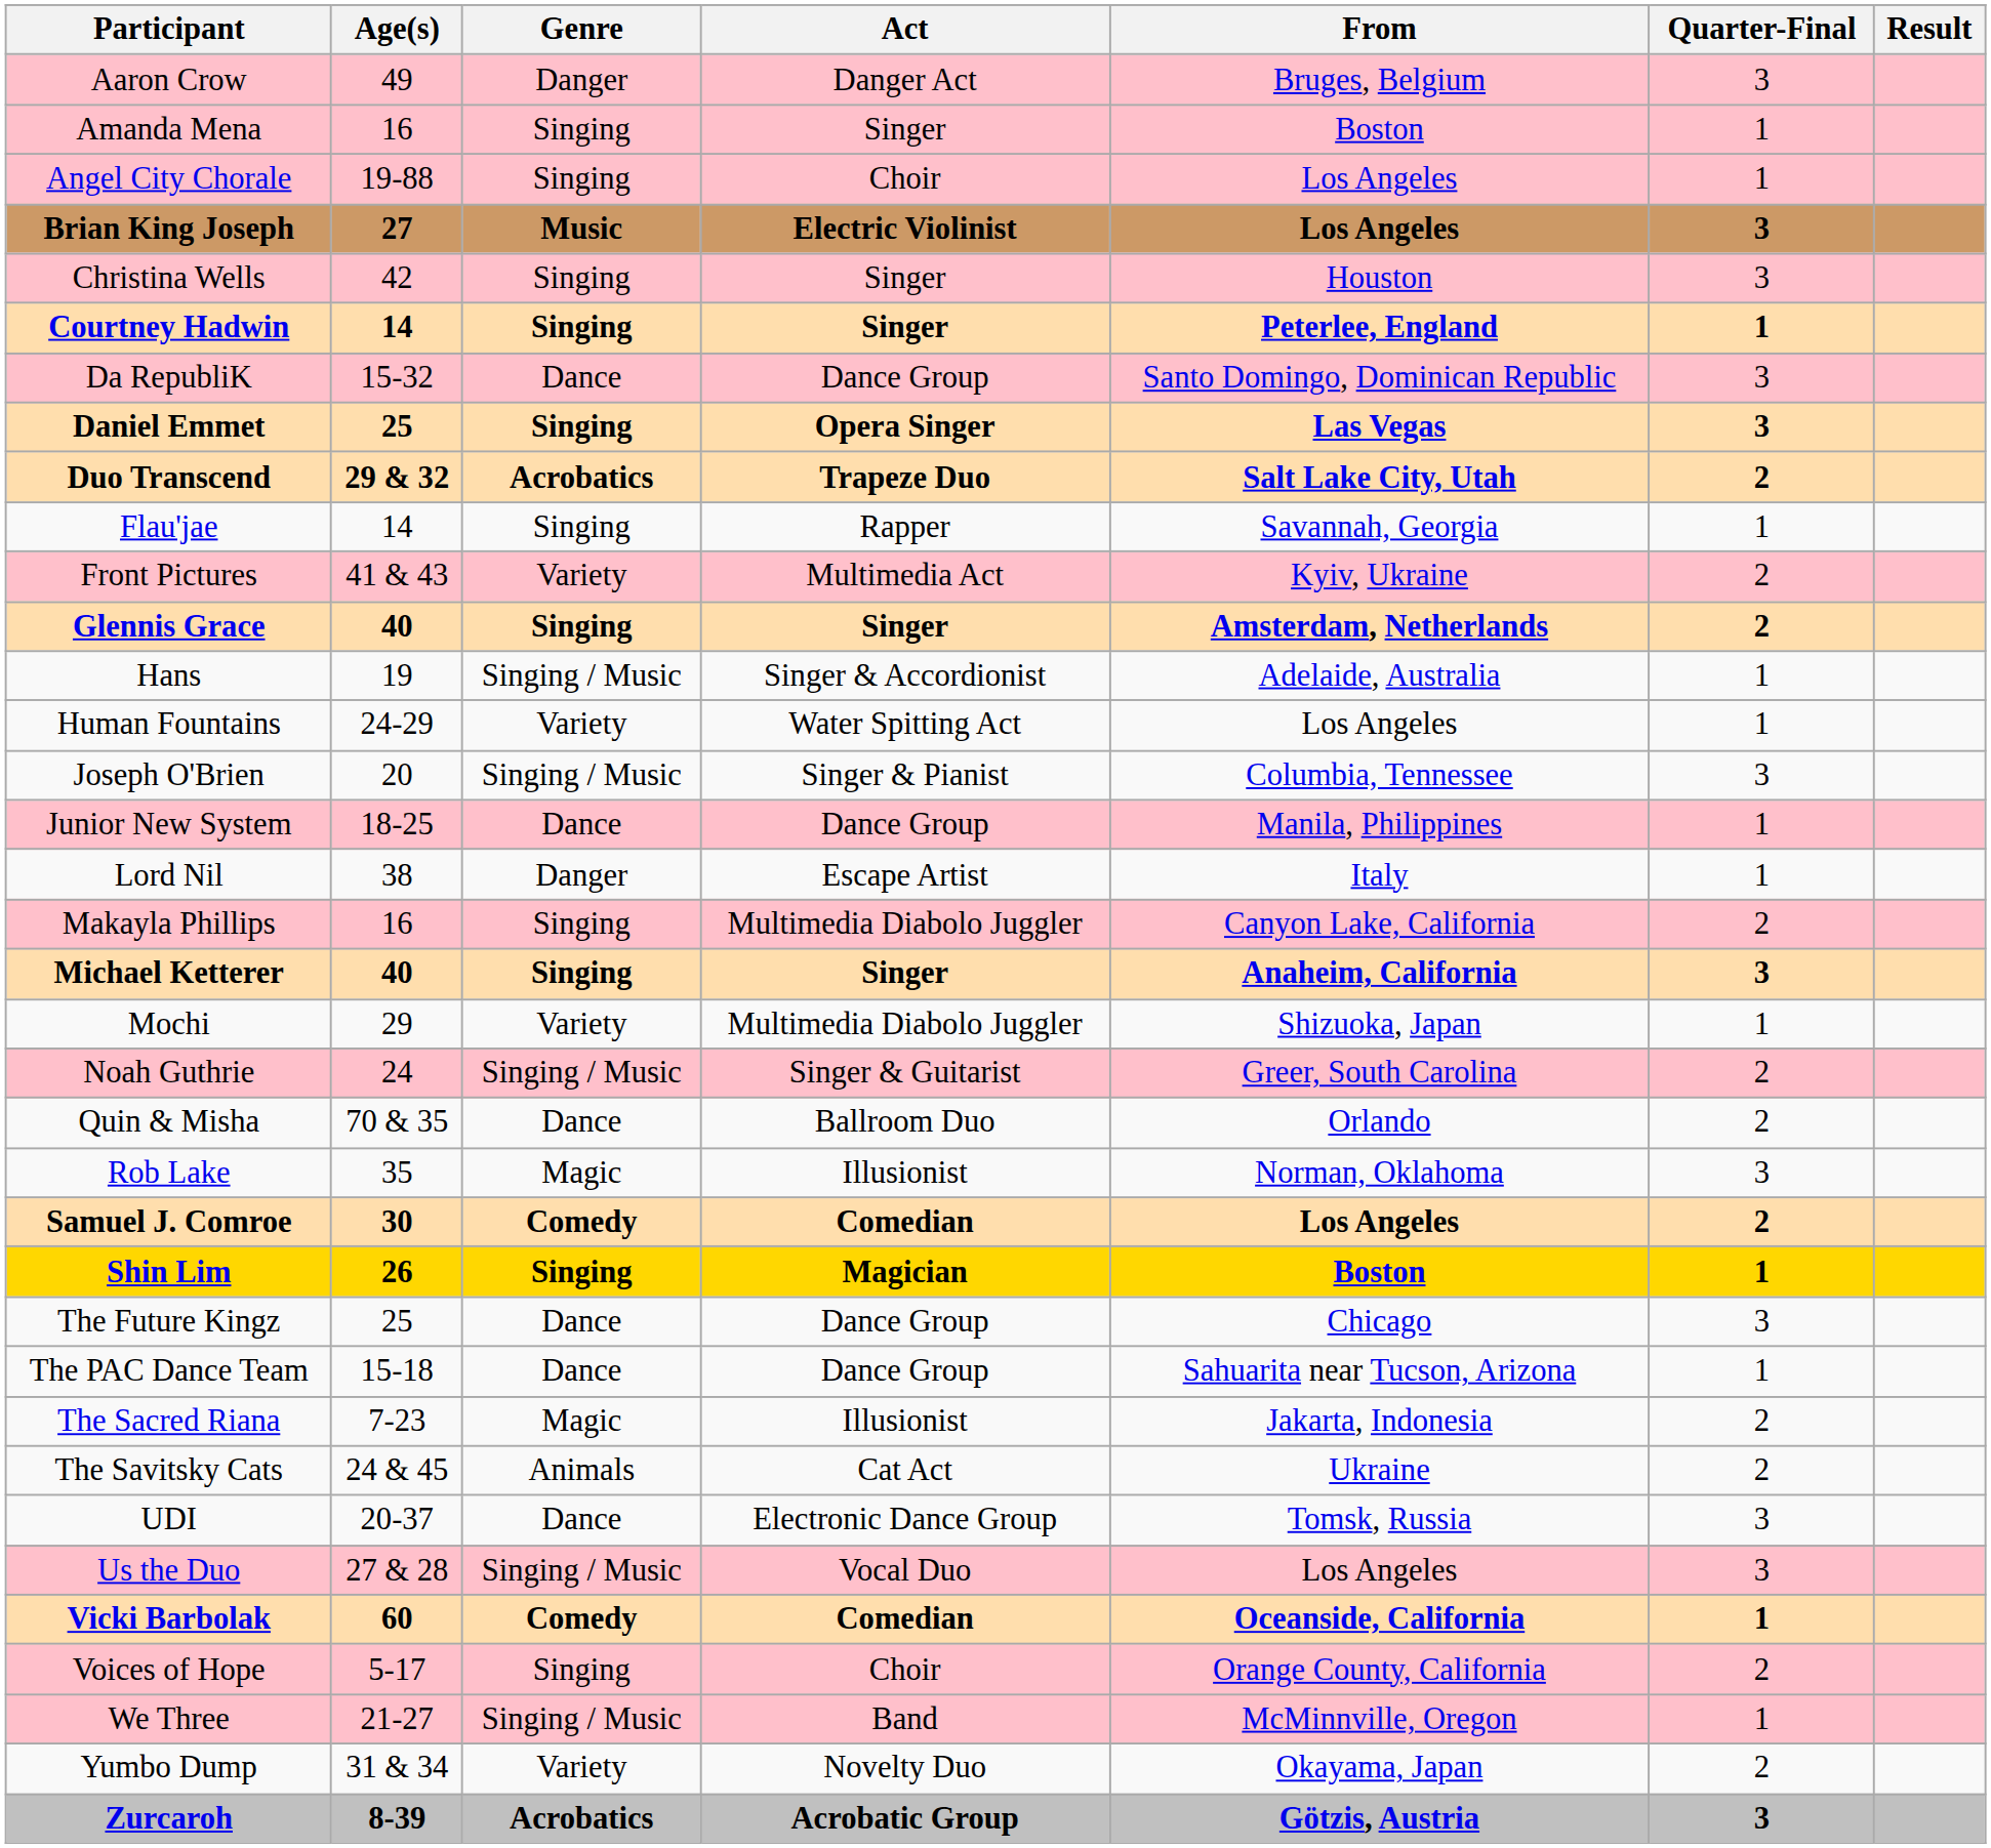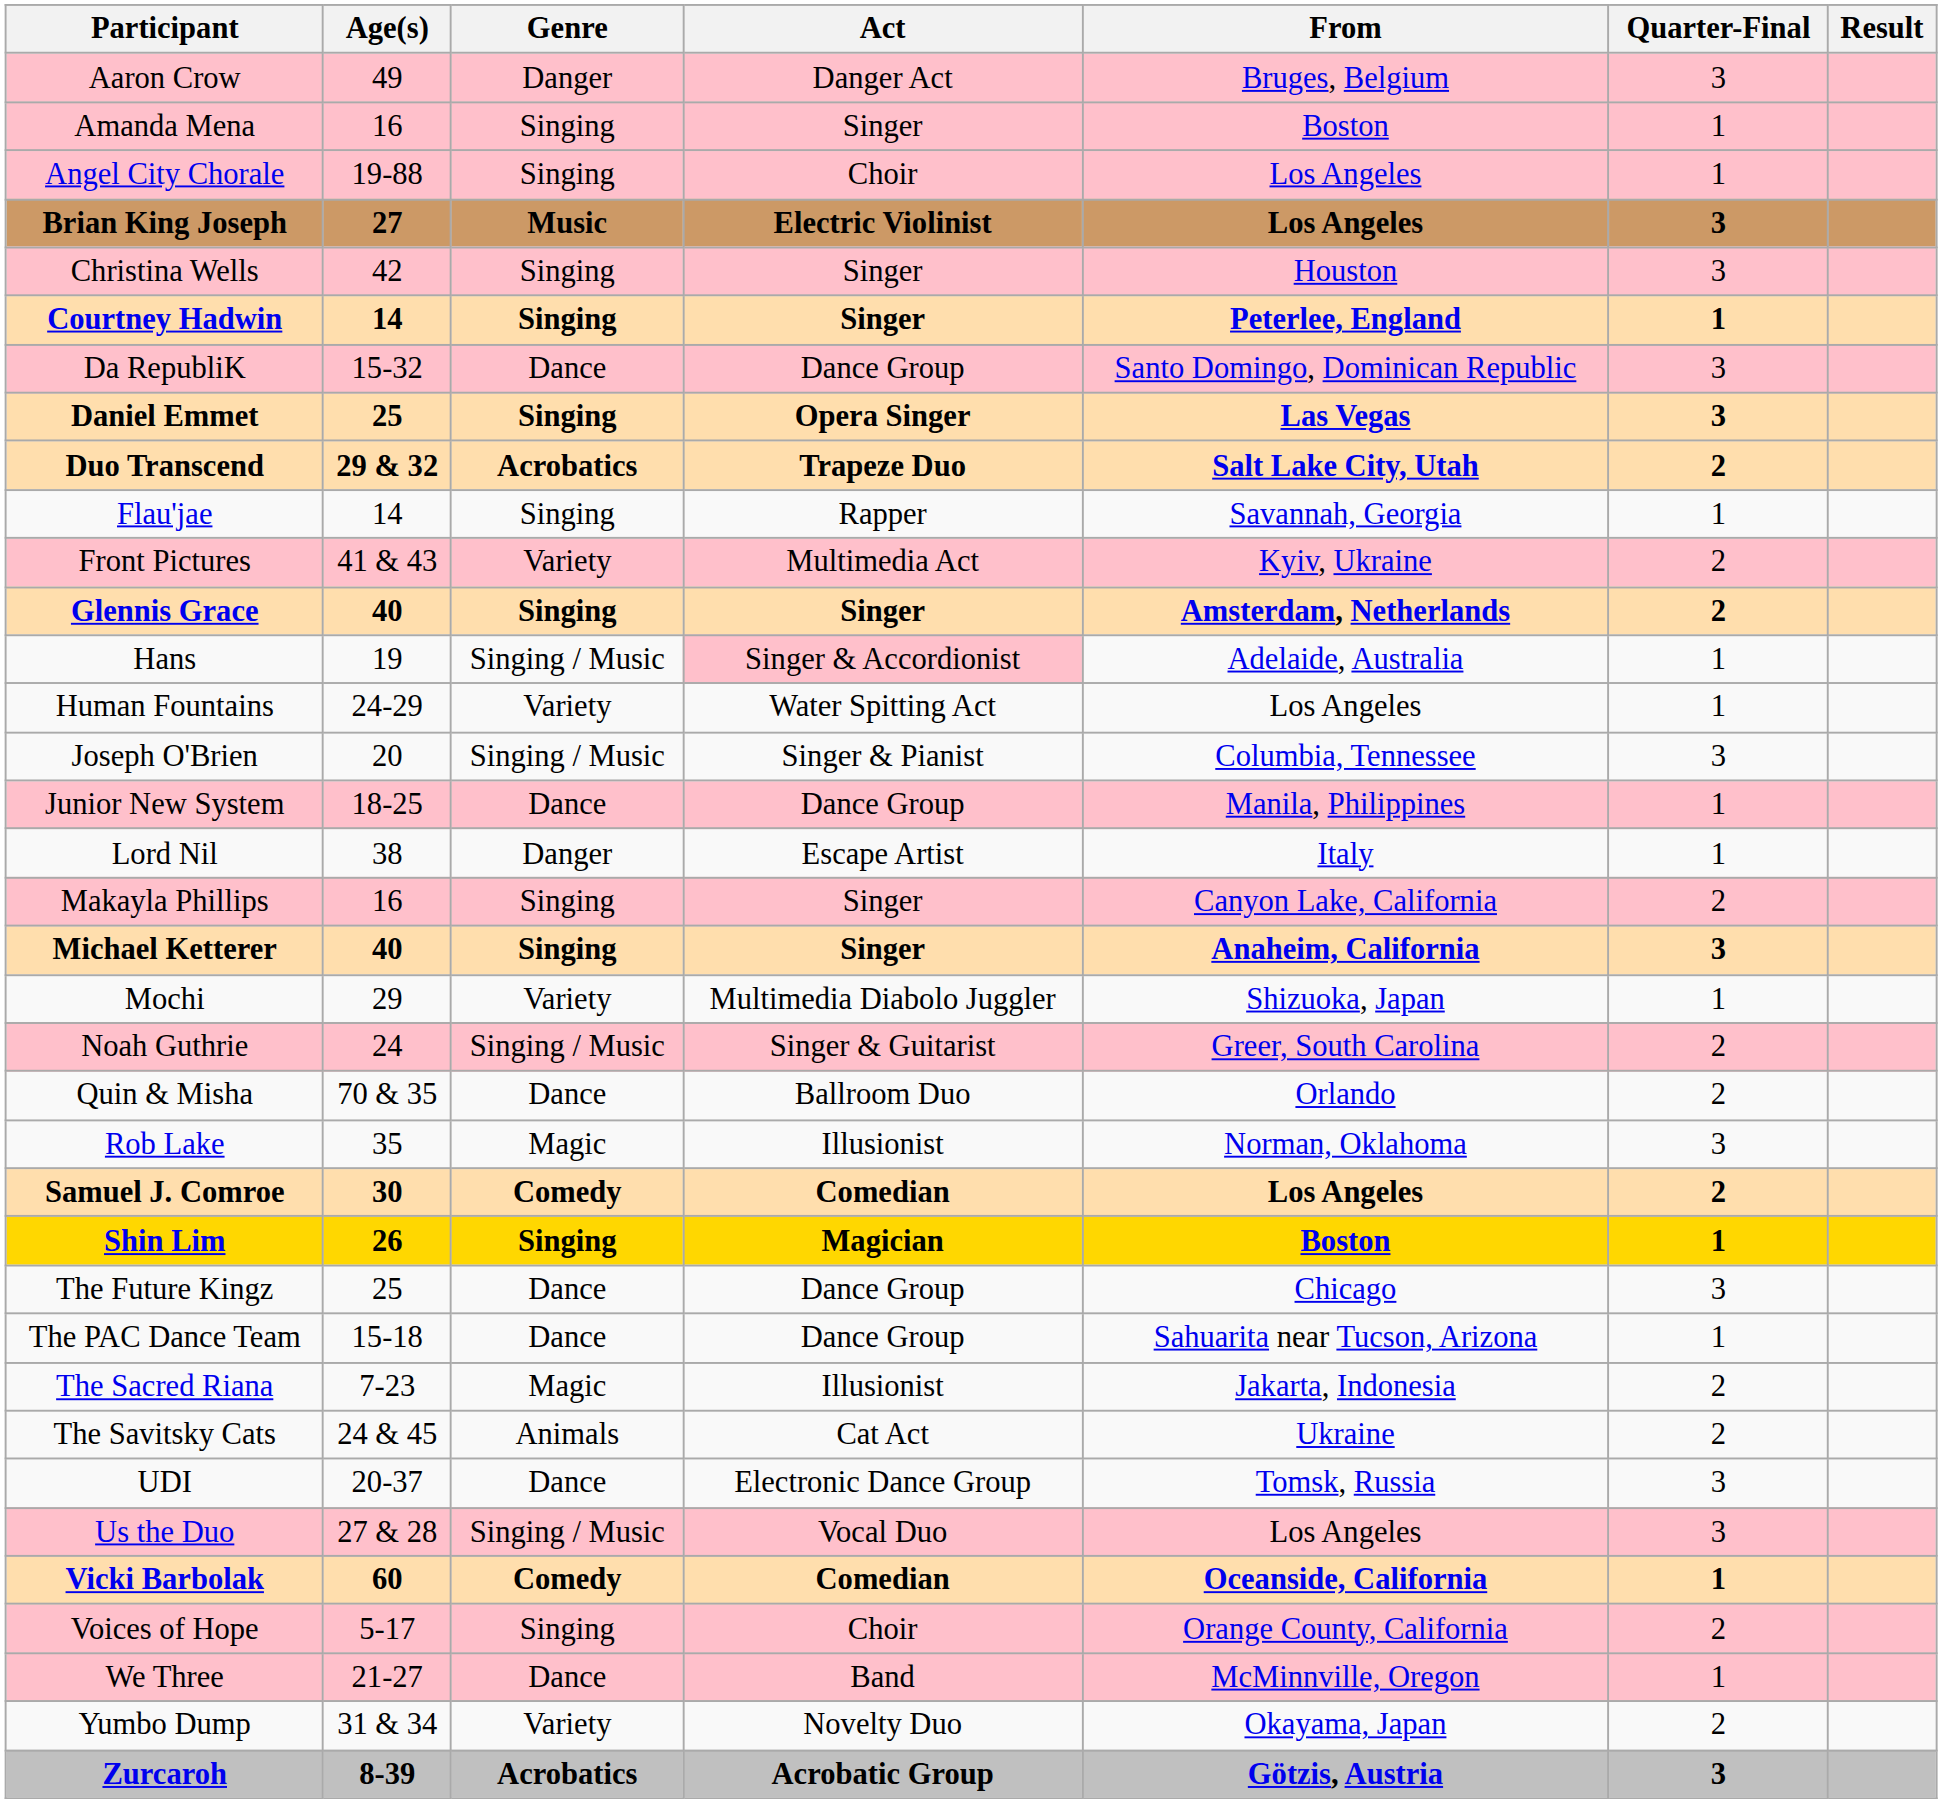Hans | Act: no background -> pink background
Makayla Phillips | Act: Multimedia Diabolo Juggler -> Singer
We Three | Genre: Singing / Music -> Dance
